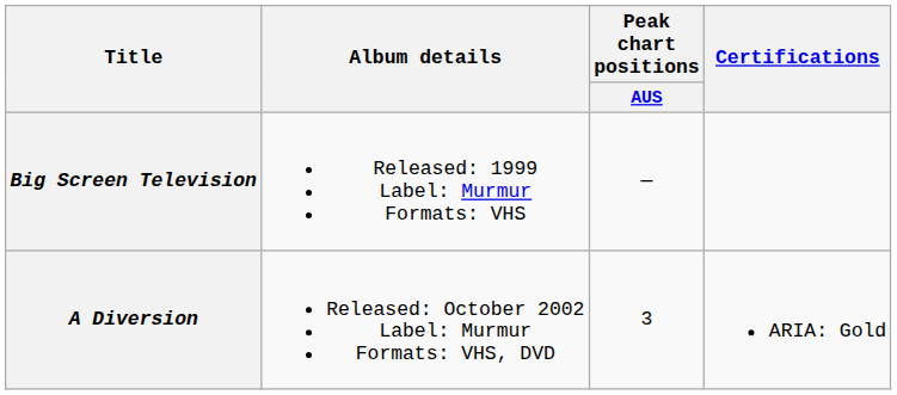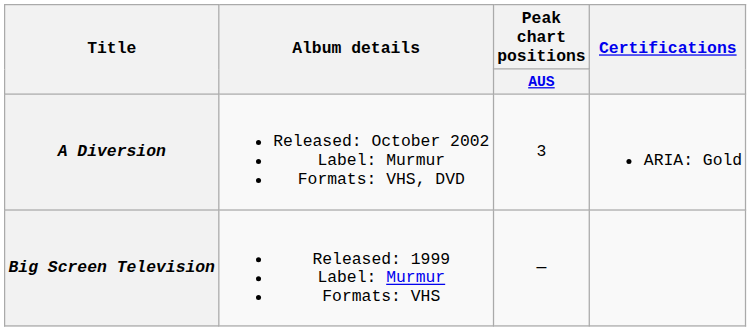rows swapped: Big Screen Television <-> A Diversion
